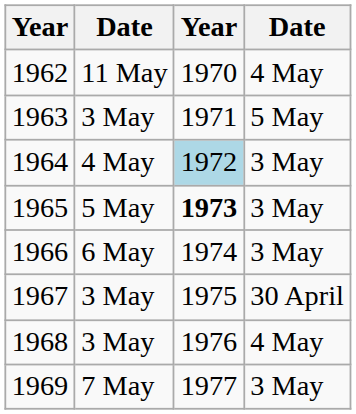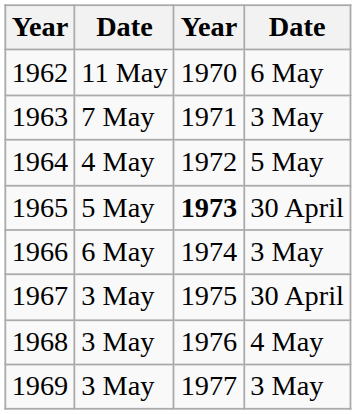1962 | column 4: 4 May -> 6 May
1963 | column 2: 3 May -> 7 May
1963 | column 4: 5 May -> 3 May
1964 | column 3: lightblue background -> no background
1964 | column 4: 3 May -> 5 May
1965 | column 4: 3 May -> 30 April
1969 | column 2: 7 May -> 3 May
